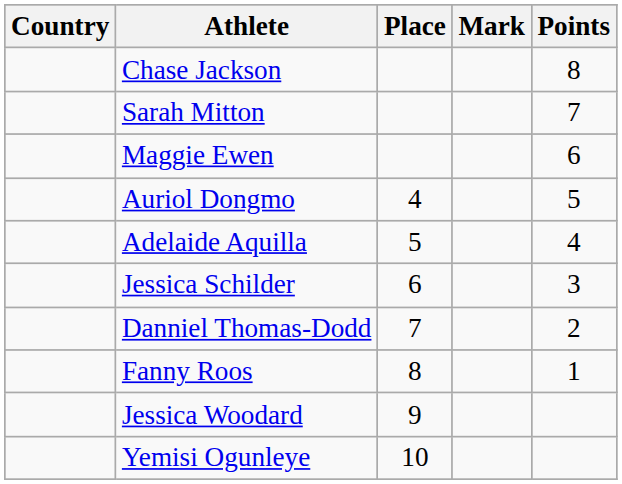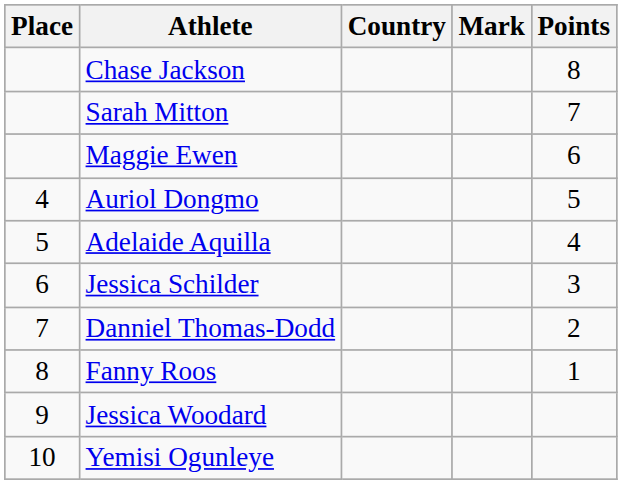columns swapped: Place <-> Country
